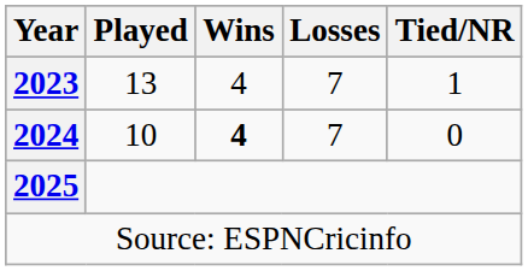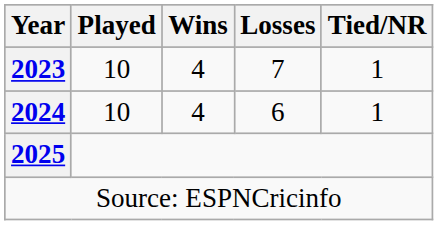2023 | Played: 13 -> 10
2024 | Wins: bold -> normal
2024 | Losses: 7 -> 6
2024 | Tied/NR: 0 -> 1
